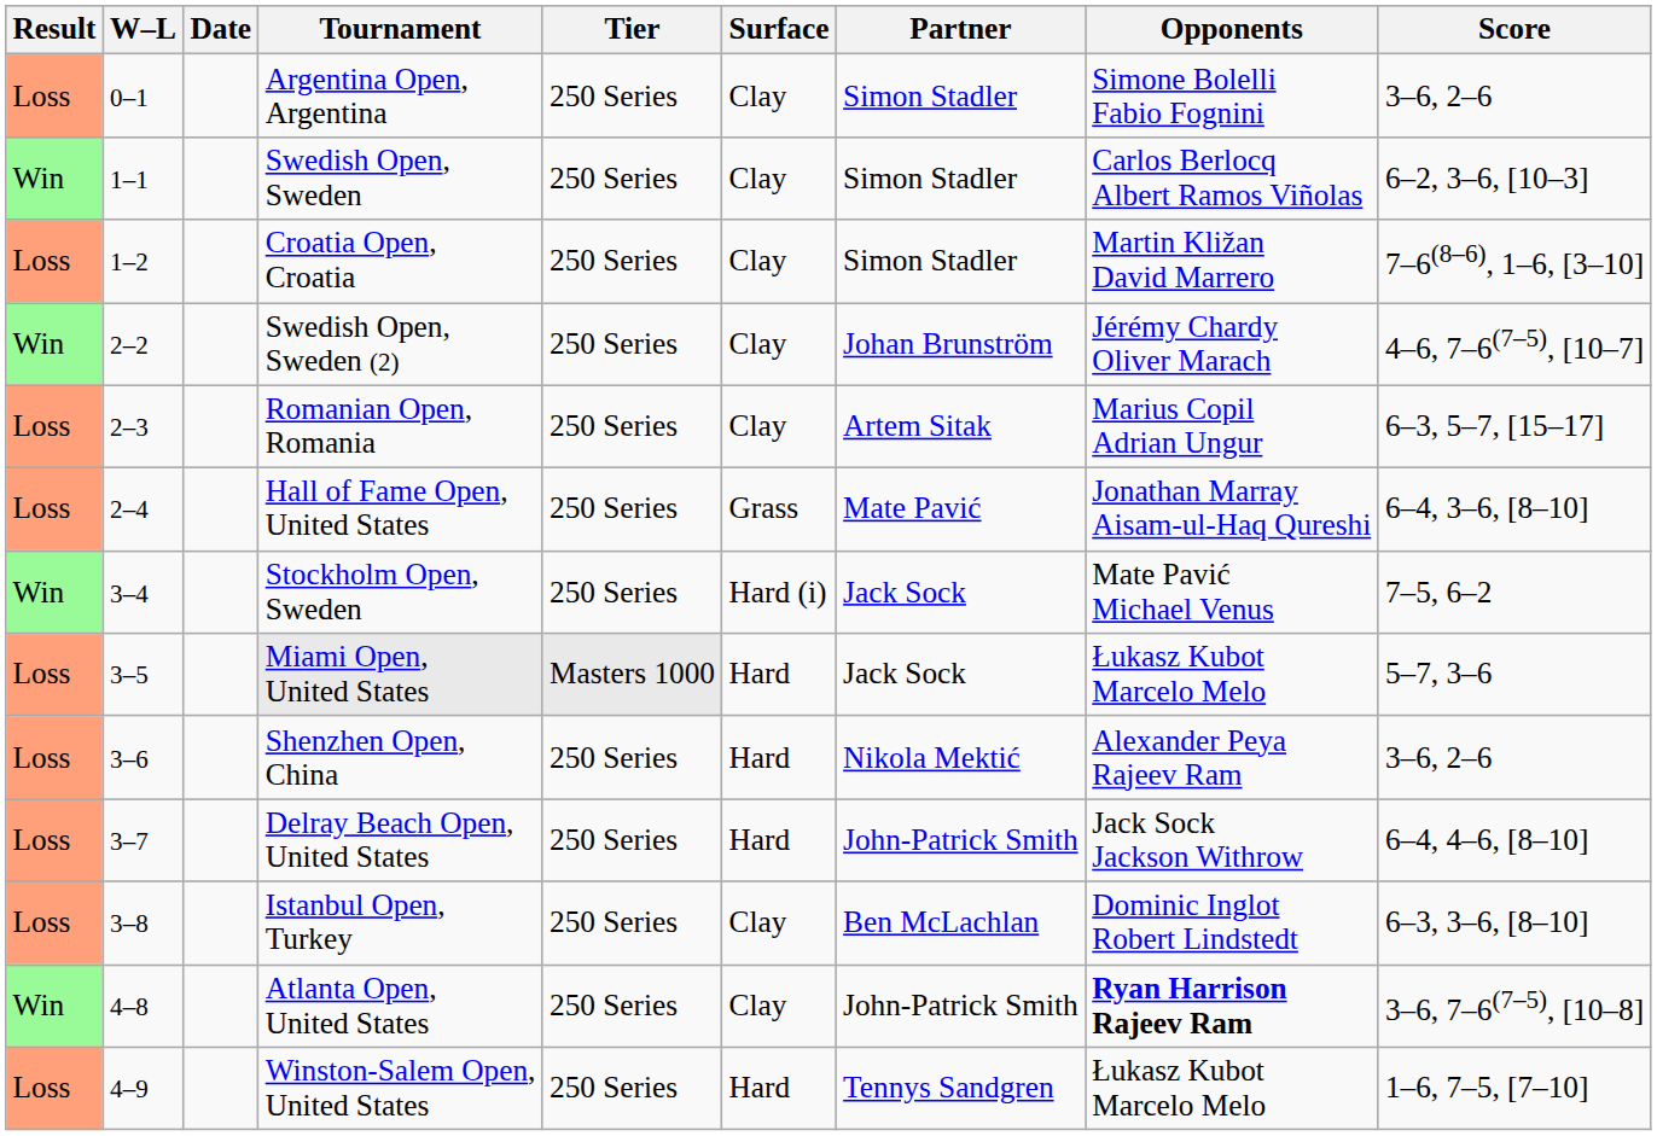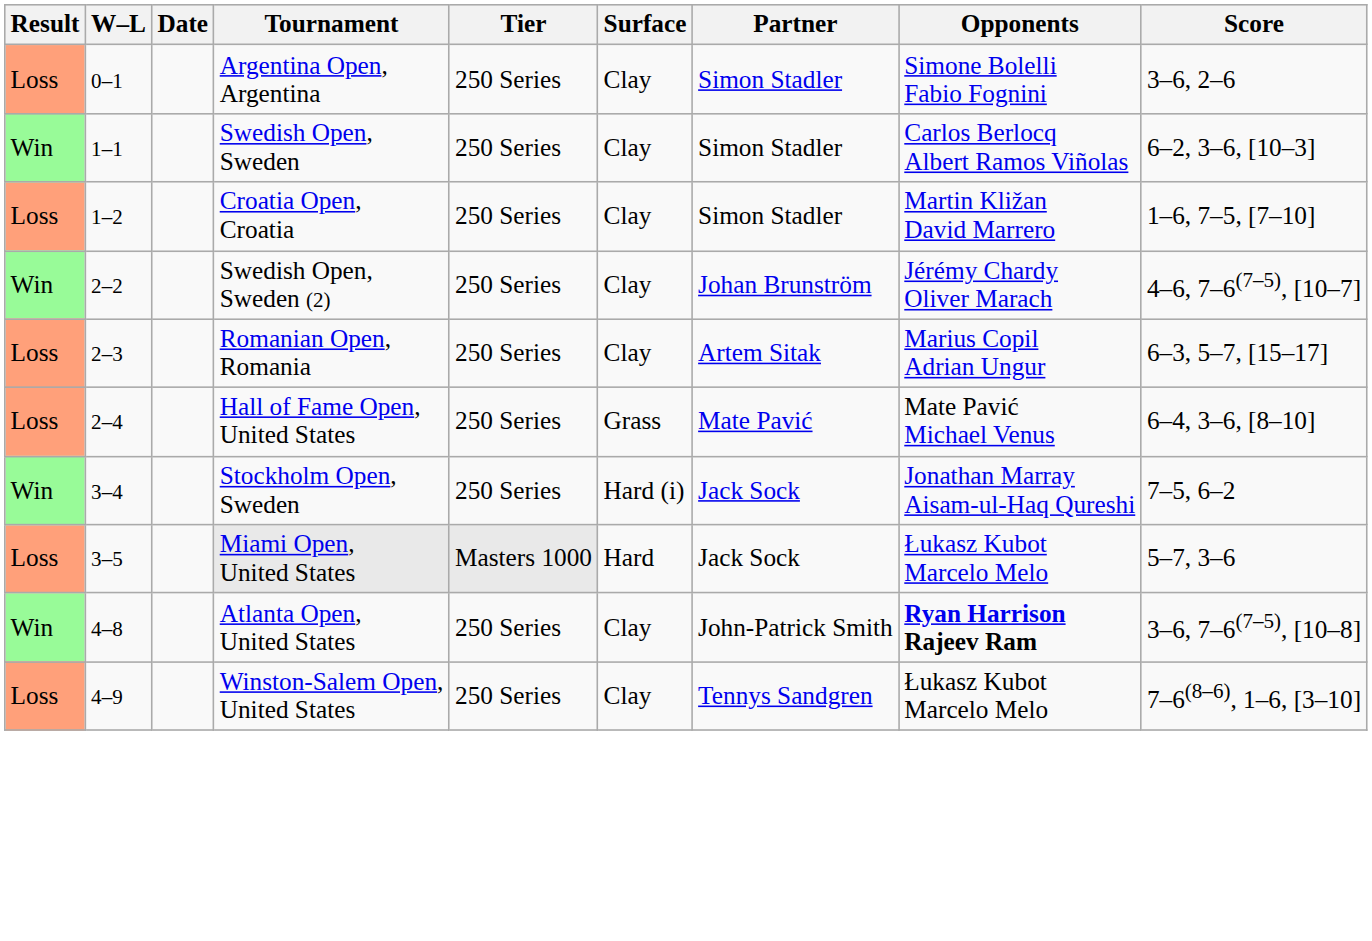Croatia Open, Croatia | Score: 7–6(8–6), 1–6, [3–10] -> 1–6, 7–5, [7–10]
Hall of Fame Open, United States | Opponents: Jonathan Marray Aisam-ul-Haq Qureshi -> Mate Pavić Michael Venus
Stockholm Open, Sweden | Opponents: Mate Pavić Michael Venus -> Jonathan Marray Aisam-ul-Haq Qureshi
- row: Loss | 3–6 | Shenzhen Open, China | 250 Series | Hard | Nikola Mektić | Alexander Peya Rajeev Ram | 3–6, 2–6
- row: Loss | 3–7 | Delray Beach Open, United States | 250 Series | Hard | John-Patrick Smith | Jack Sock Jackson Withrow | 6–4, 4–6, [8–10]
- row: Loss | 3–8 | Istanbul Open, Turkey | 250 Series | Clay | Ben McLachlan | Dominic Inglot Robert Lindstedt | 6–3, 3–6, [8–10]
Winston-Salem Open, United States | Surface: Hard -> Clay
Winston-Salem Open, United States | Score: 1–6, 7–5, [7–10] -> 7–6(8–6), 1–6, [3–10]
